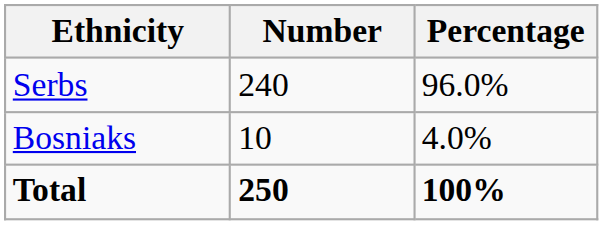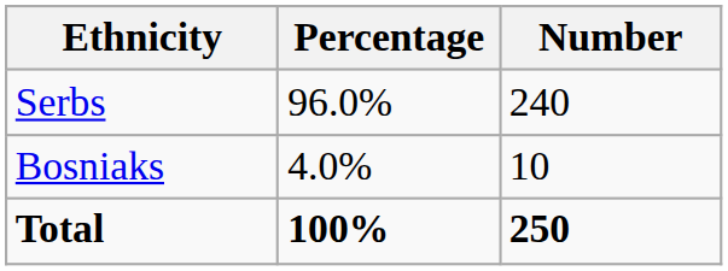columns swapped: Number <-> Percentage
